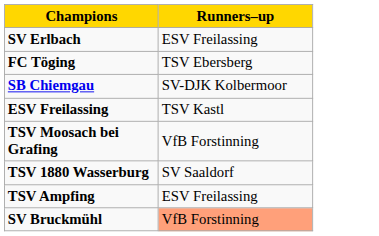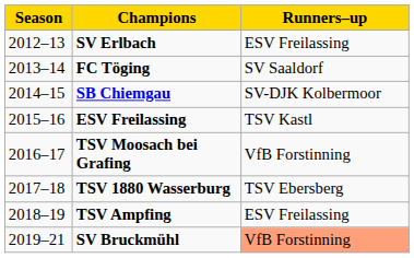+ column: Season | 2012–13 | 2013–14 | 2014–15 | 2015–16 | 2016–17 | 2017–18 | 2018–19 | 2019–21
FC Töging | Runners–up: TSV Ebersberg -> SV Saaldorf
TSV 1880 Wasserburg | Runners–up: SV Saaldorf -> TSV Ebersberg
